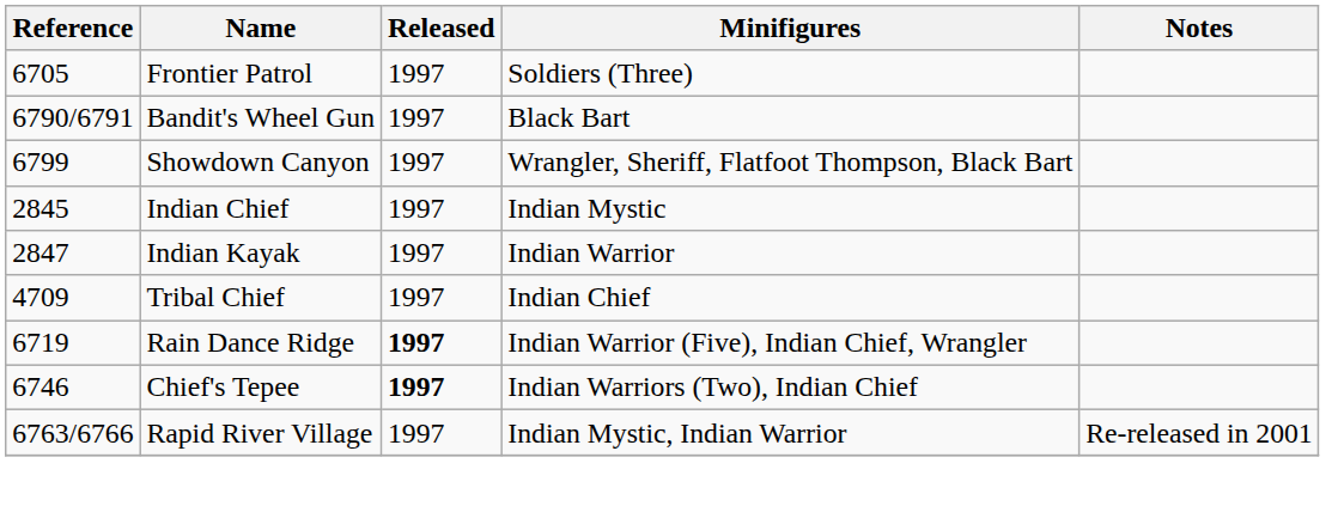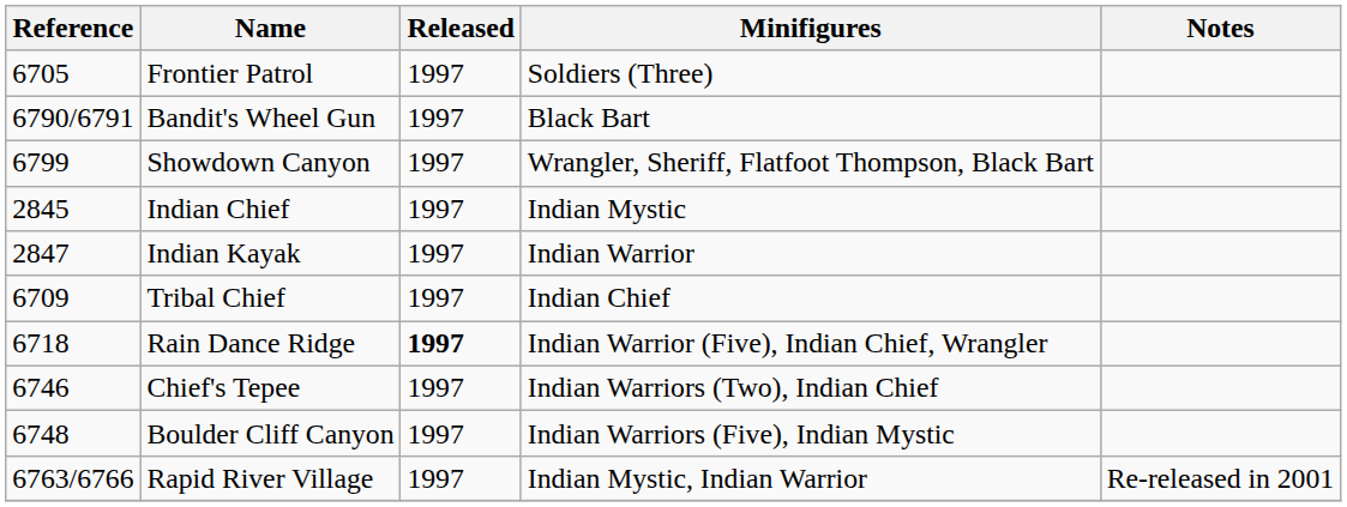Tribal Chief | Reference: 4709 -> 6709
Rain Dance Ridge | Reference: 6719 -> 6718
Chief's Tepee | Released: bold -> normal
+ row: 6748 | Boulder Cliff Canyon | 1997 | Indian Warriors (Five), Indian Mystic
